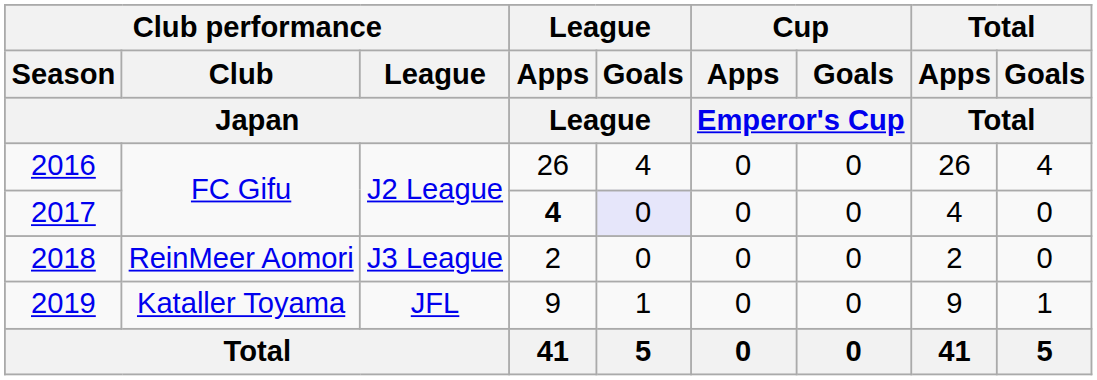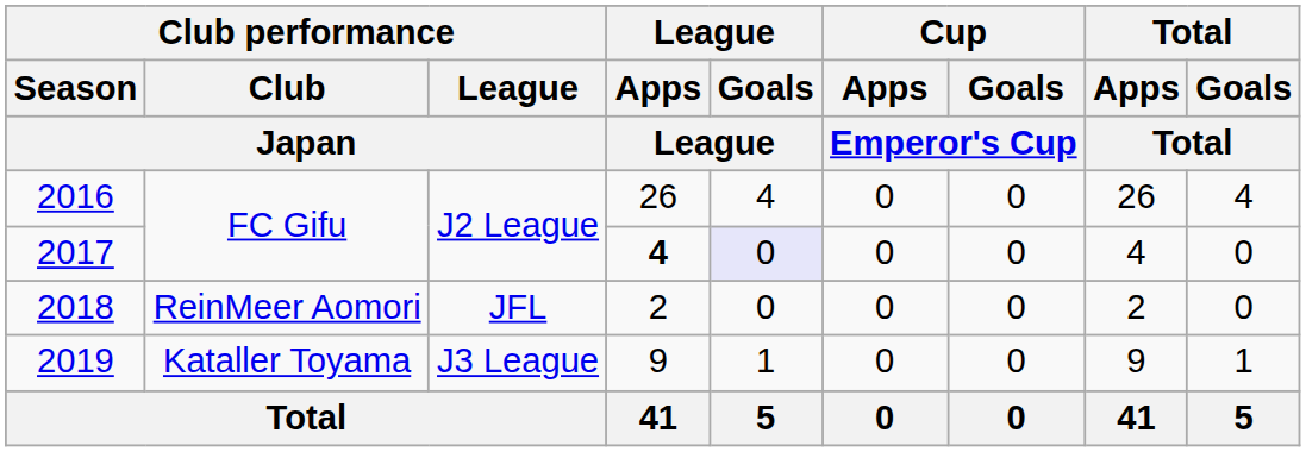2018 | Club performance / League / Japan: J3 League -> JFL
2019 | Club performance / League / Japan: JFL -> J3 League
